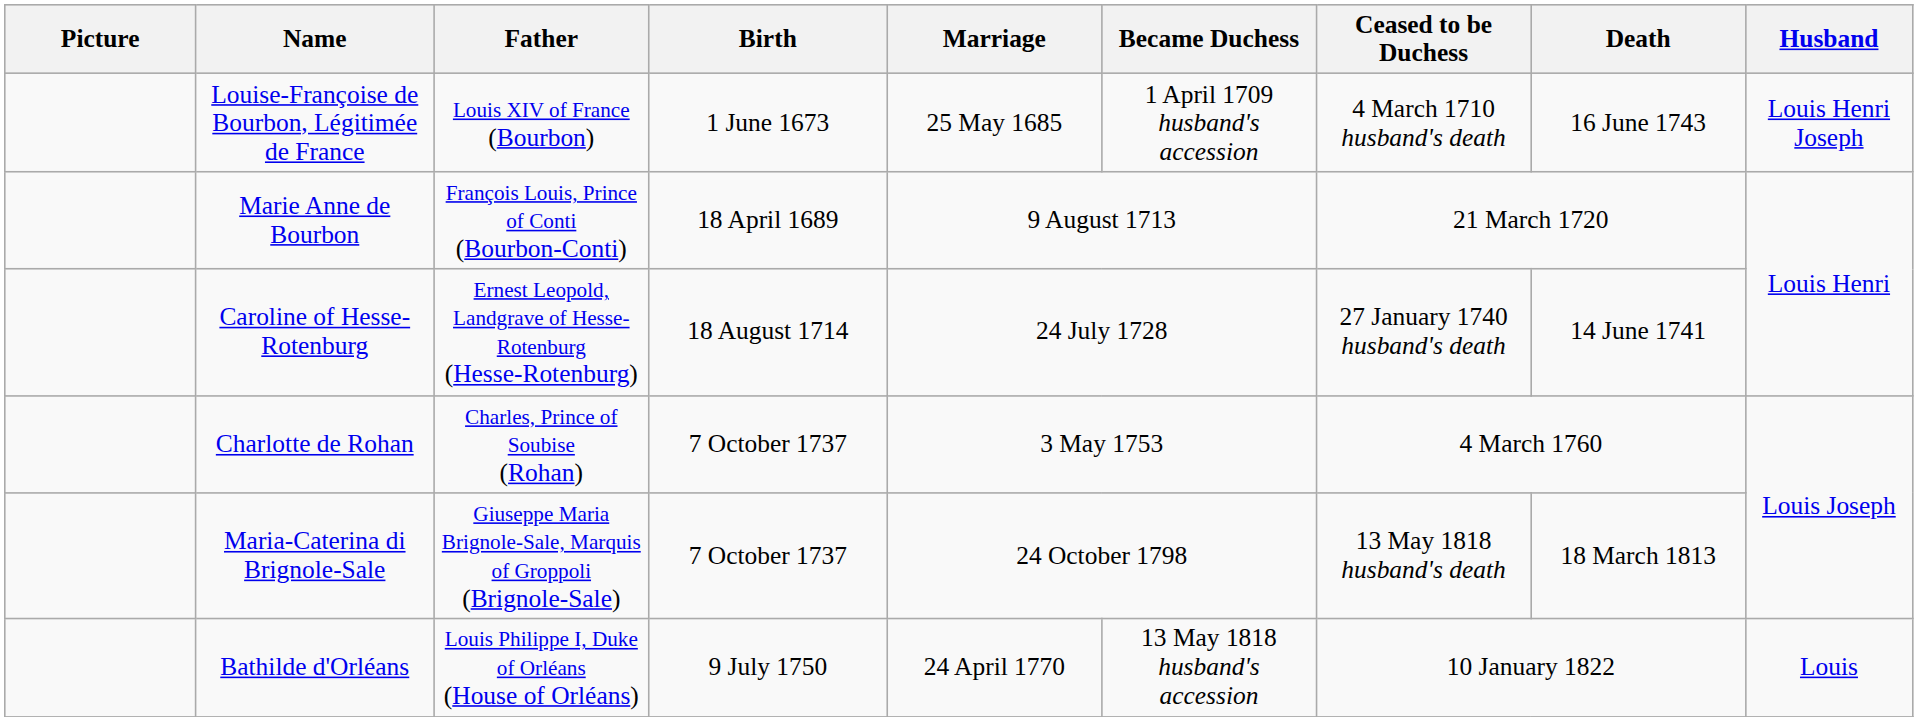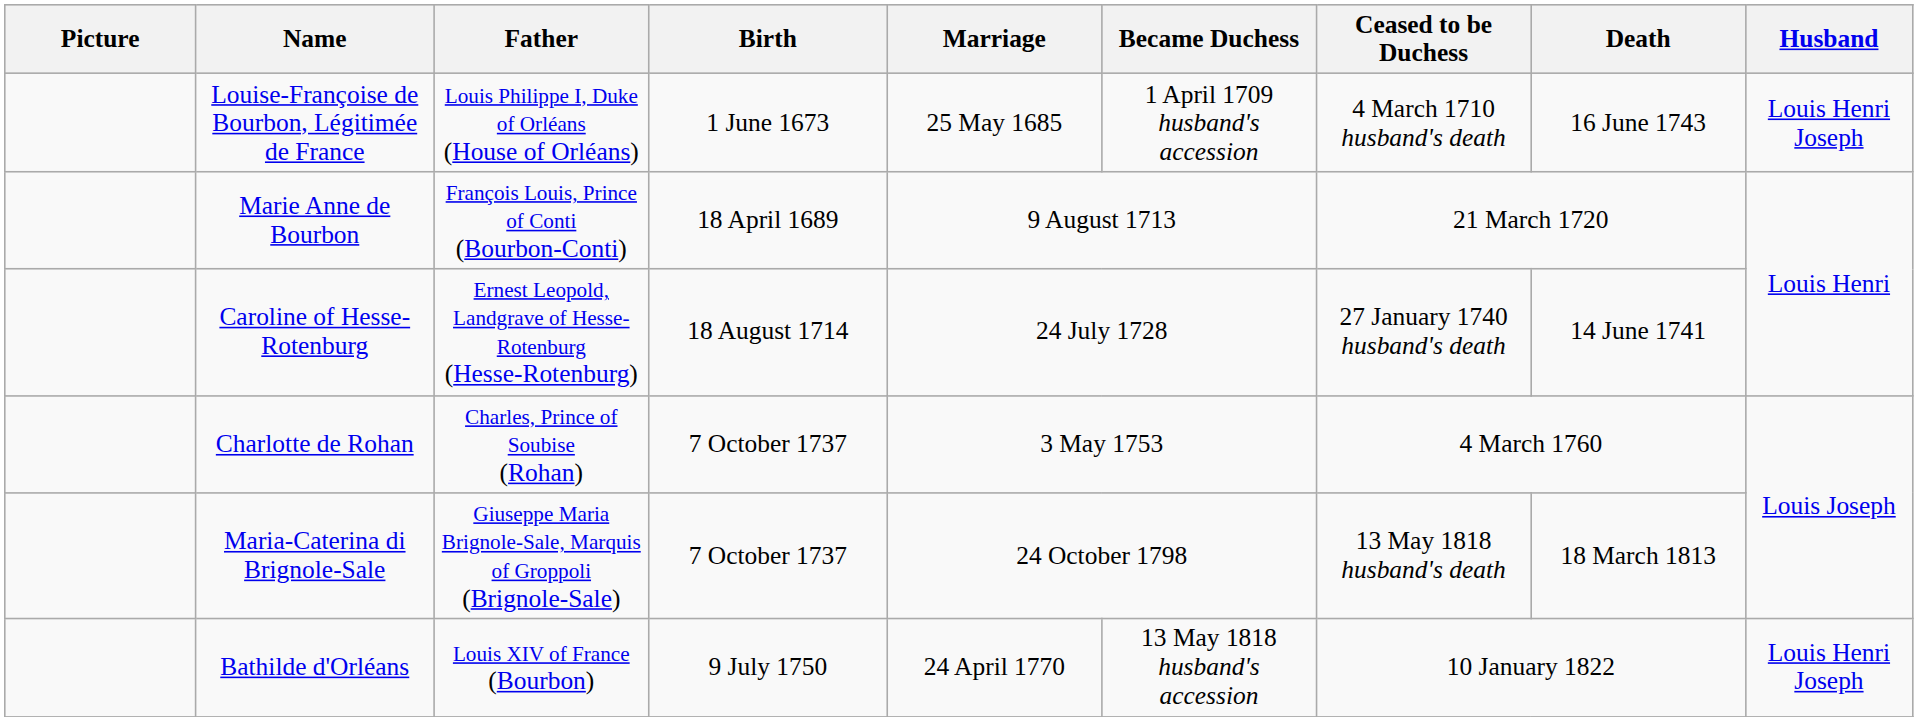Louise-Françoise de Bourbon, Légitimée de France | Father: Louis XIV of France (Bourbon) -> Louis Philippe I, Duke of Orléans (House of Orléans)
Bathilde d'Orléans | Father: Louis Philippe I, Duke of Orléans (House of Orléans) -> Louis XIV of France (Bourbon)
Bathilde d'Orléans | Husband: Louis -> Louis Henri Joseph
